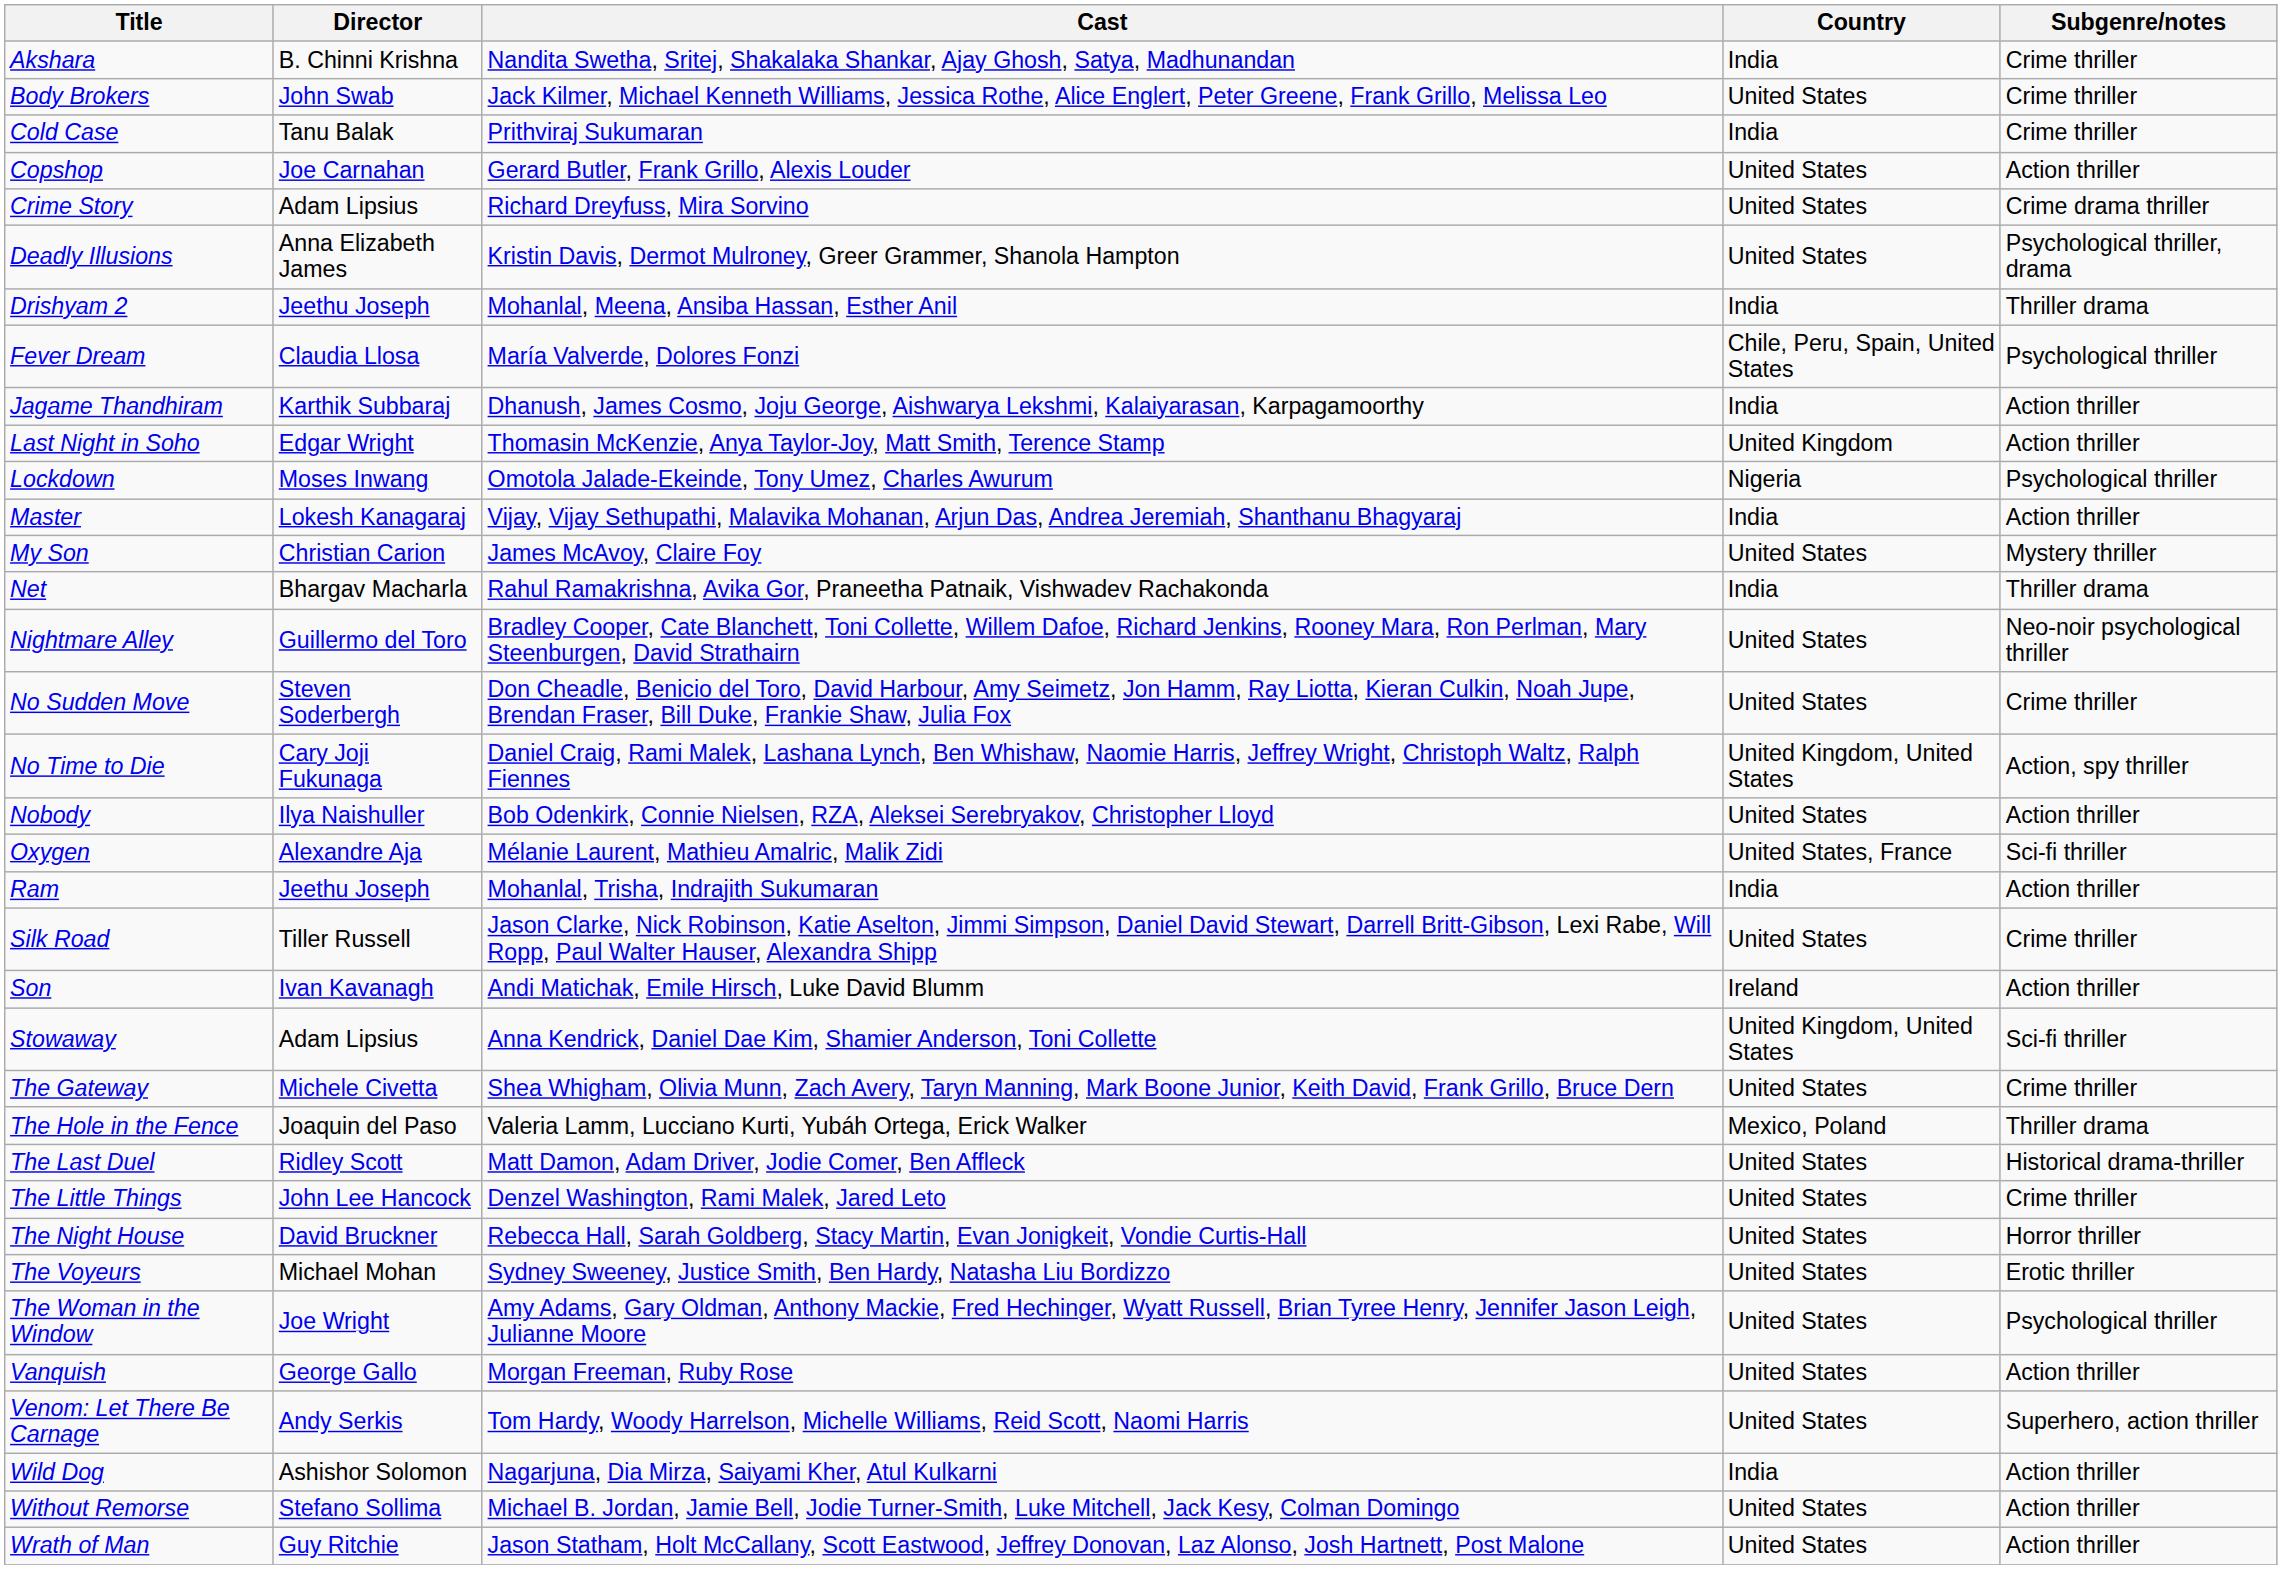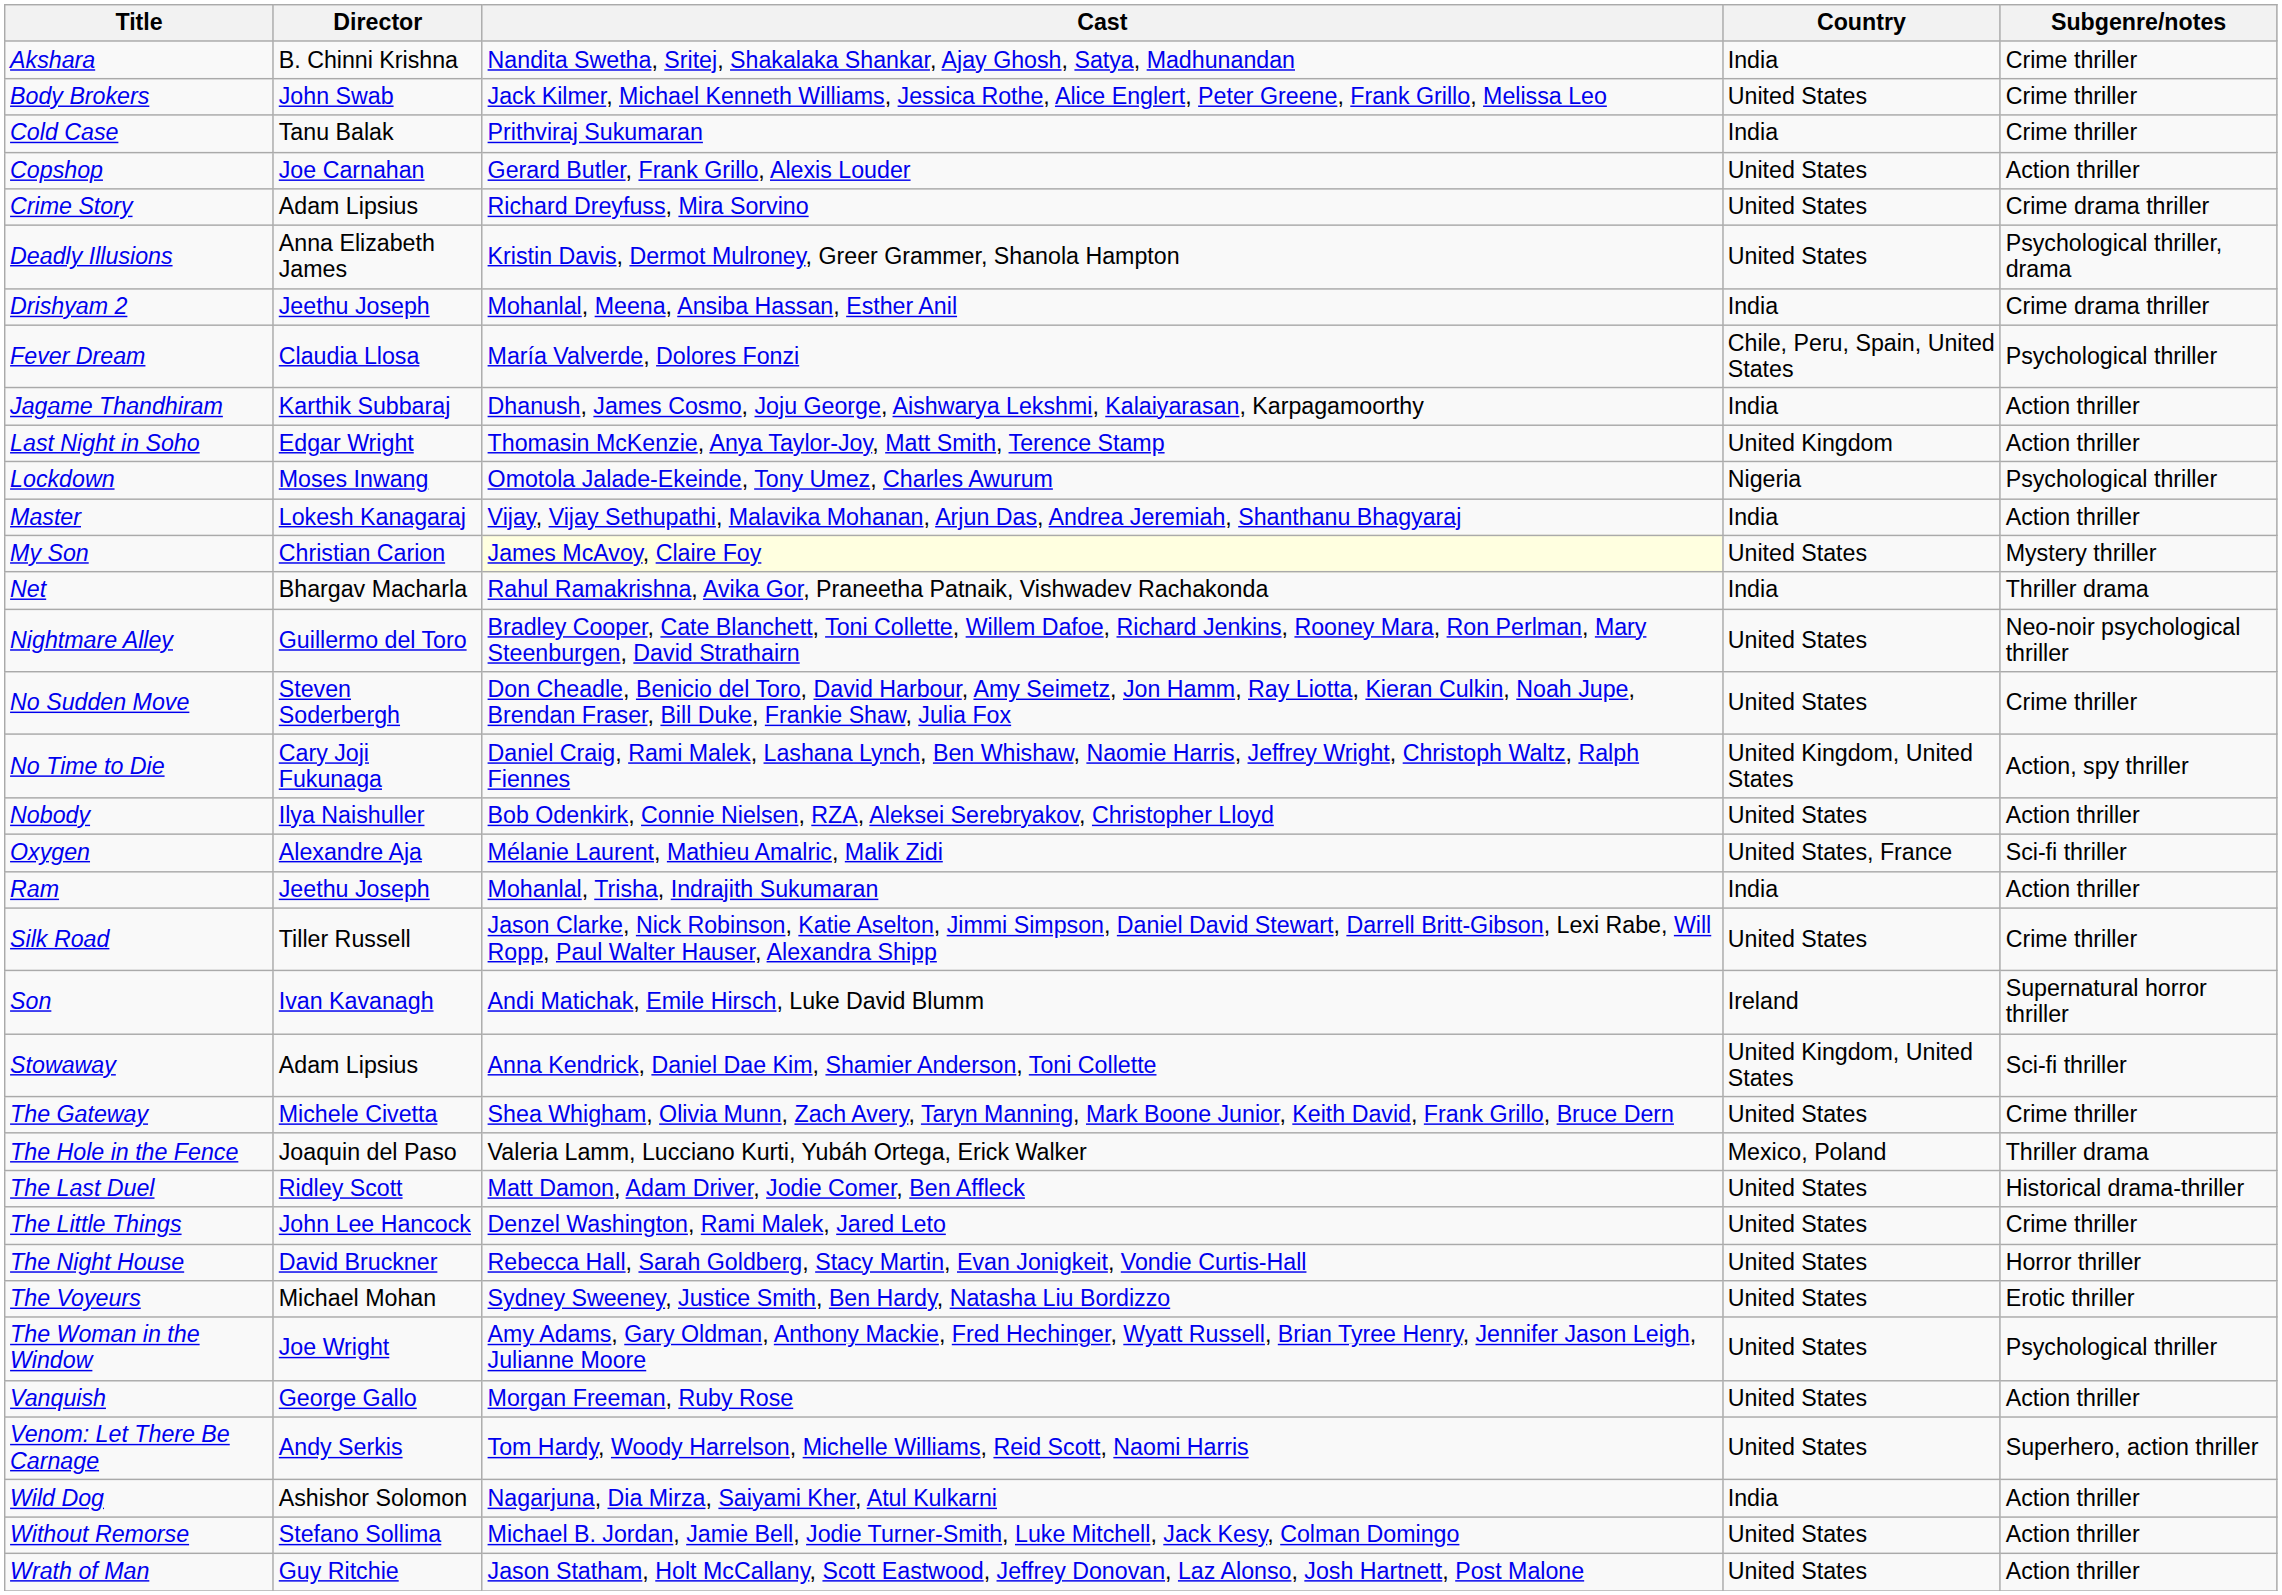Drishyam 2 | Subgenre/notes: Thriller drama -> Crime drama thriller
My Son | Cast: no background -> lightyellow background
Son | Subgenre/notes: Action thriller -> Supernatural horror thriller
